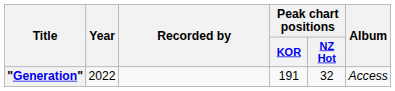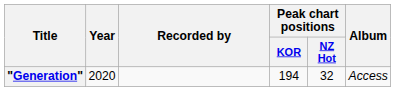"Generation" | Year: 2022 -> 2020
"Generation" | Peak chart positions / KOR: 191 -> 194
